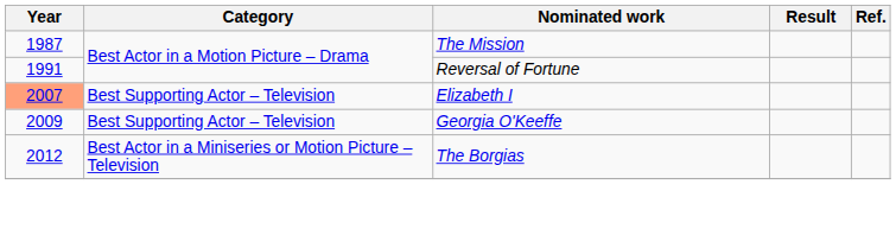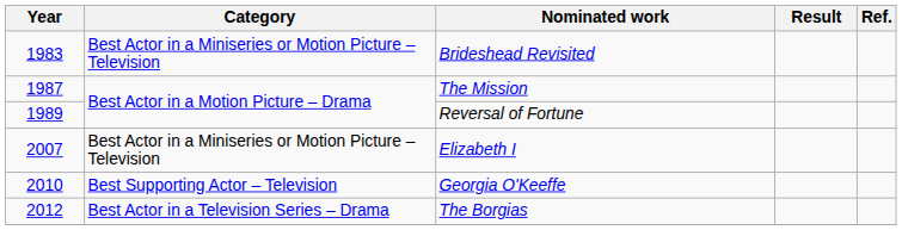+ row: 1983 | Best Actor in a Miniseries or Motion Picture – Television | Brideshead Revisited
Reversal of Fortune | Year: 1991 -> 1989
Elizabeth I | Year: lightsalmon background -> no background
Elizabeth I | Category: Best Supporting Actor – Television -> Best Actor in a Miniseries or Motion Picture – Television
Georgia O'Keeffe | Year: 2009 -> 2010
The Borgias | Category: Best Actor in a Miniseries or Motion Picture – Television -> Best Actor in a Television Series – Drama
